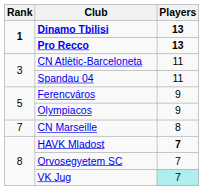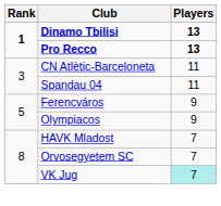- row: 7 | CN Marseille | 8
HAVK Mladost | Players: bold -> normal
